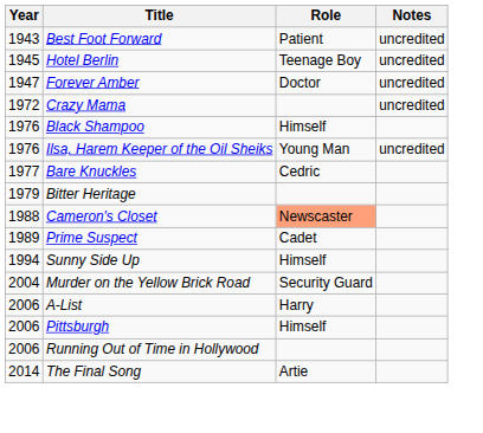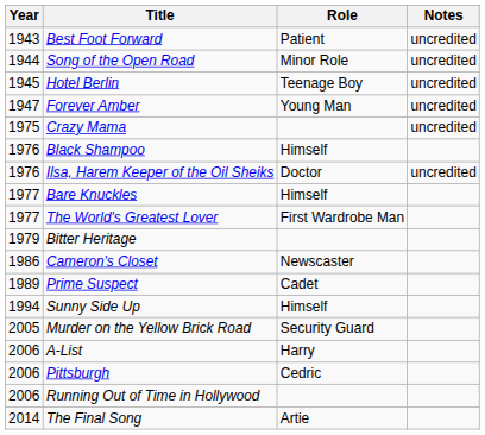+ row: 1944 | Song of the Open Road | Minor Role | uncredited
Forever Amber | Role: Doctor -> Young Man
Crazy Mama | Year: 1972 -> 1975
Ilsa, Harem Keeper of the Oil Sheiks | Role: Young Man -> Doctor
Bare Knuckles | Role: Cedric -> Himself
+ row: 1977 | The World's Greatest Lover | First Wardrobe Man
Cameron's Closet | Year: 1988 -> 1986
Cameron's Closet | Role: lightsalmon background -> no background
Murder on the Yellow Brick Road | Year: 2004 -> 2005
Pittsburgh | Role: Himself -> Cedric
